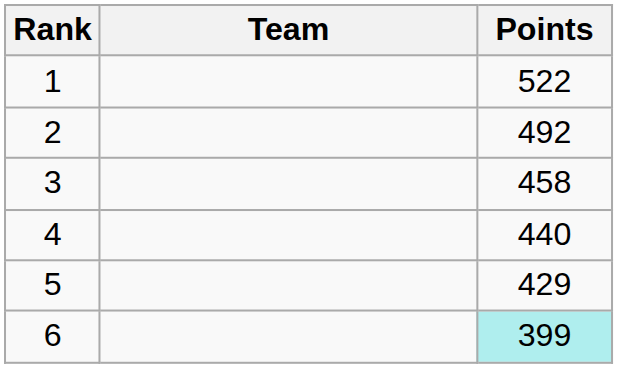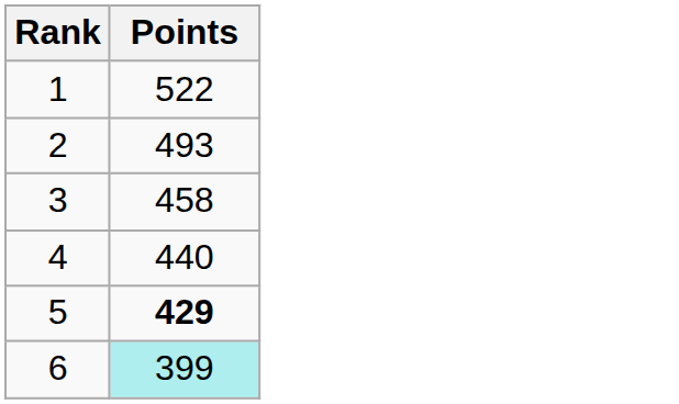- column: Team
2 | Points: 492 -> 493
5 | Points: normal -> bold
